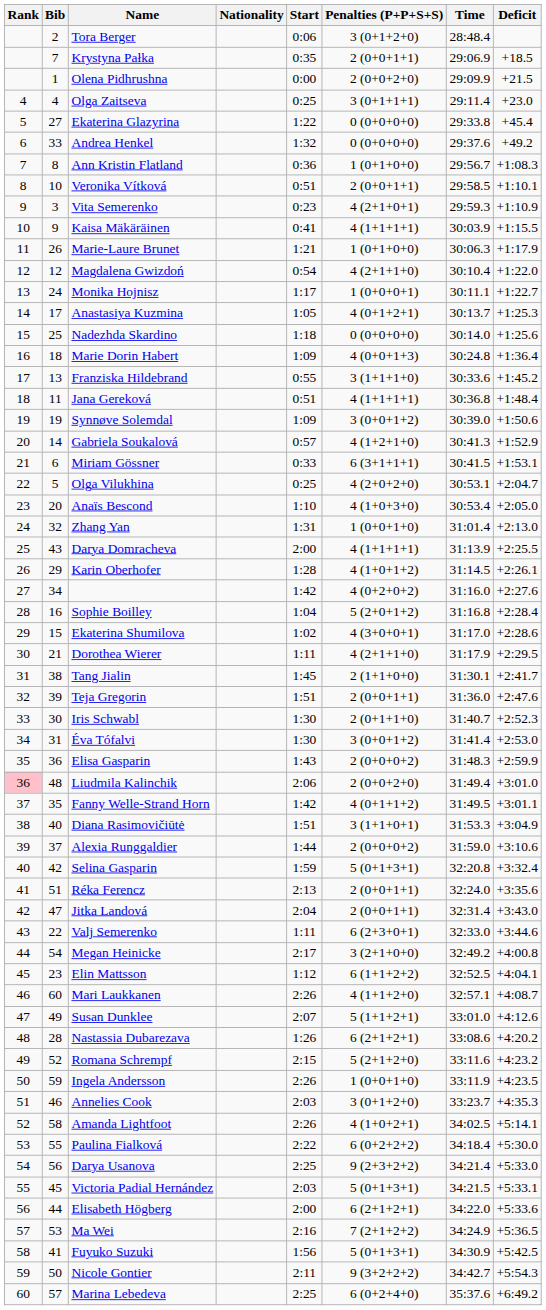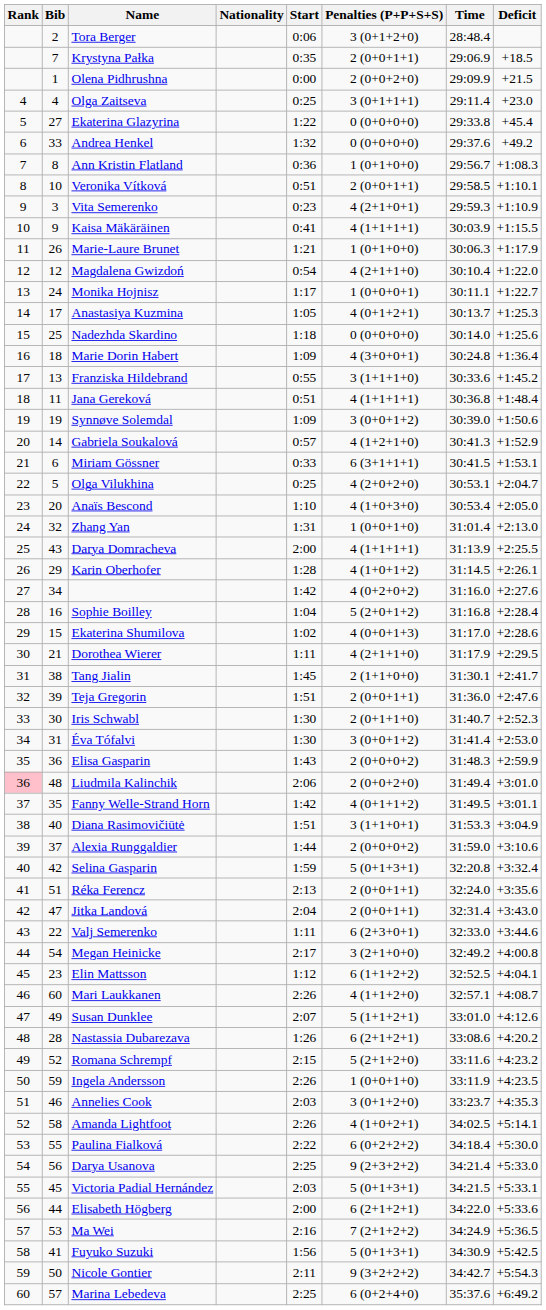Marie Dorin Habert | Penalties (P+P+S+S): 4 (0+0+1+3) -> 4 (3+0+0+1)
Ekaterina Shumilova | Penalties (P+P+S+S): 4 (3+0+0+1) -> 4 (0+0+1+3)
